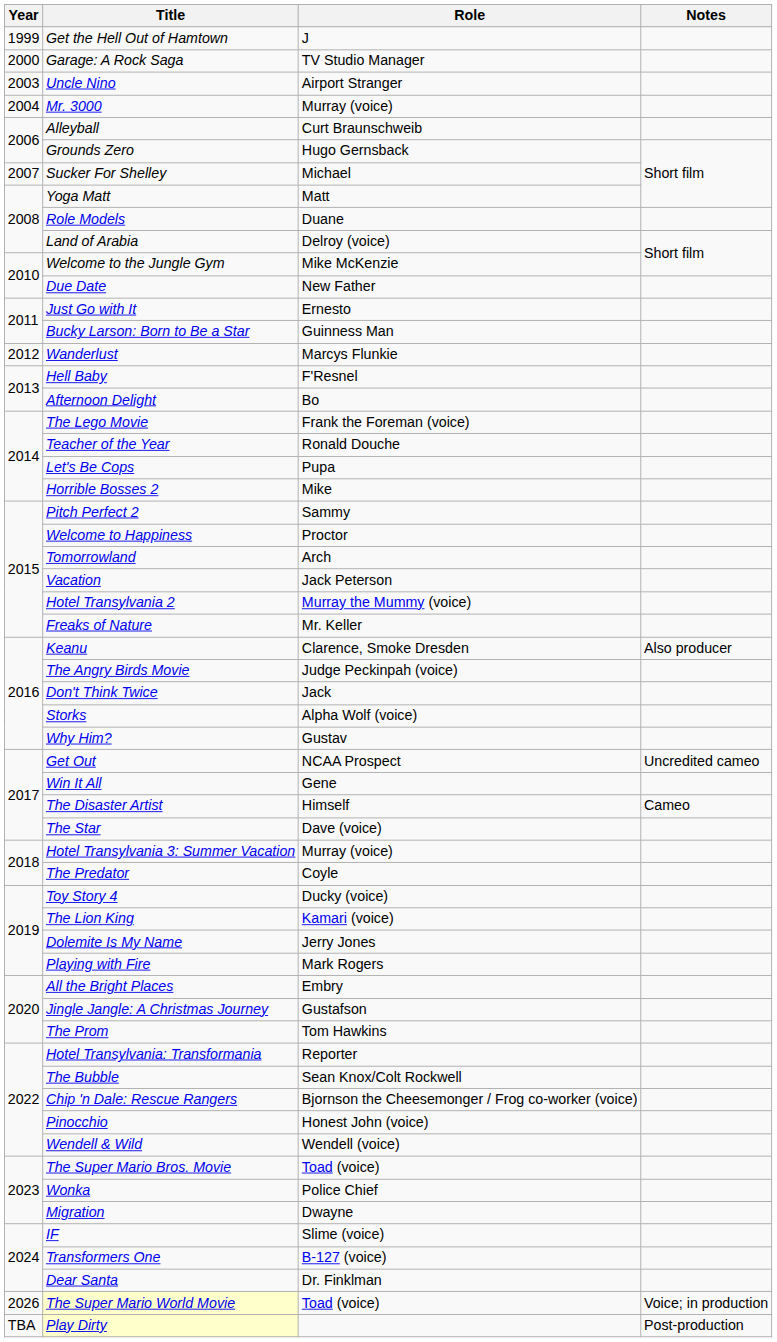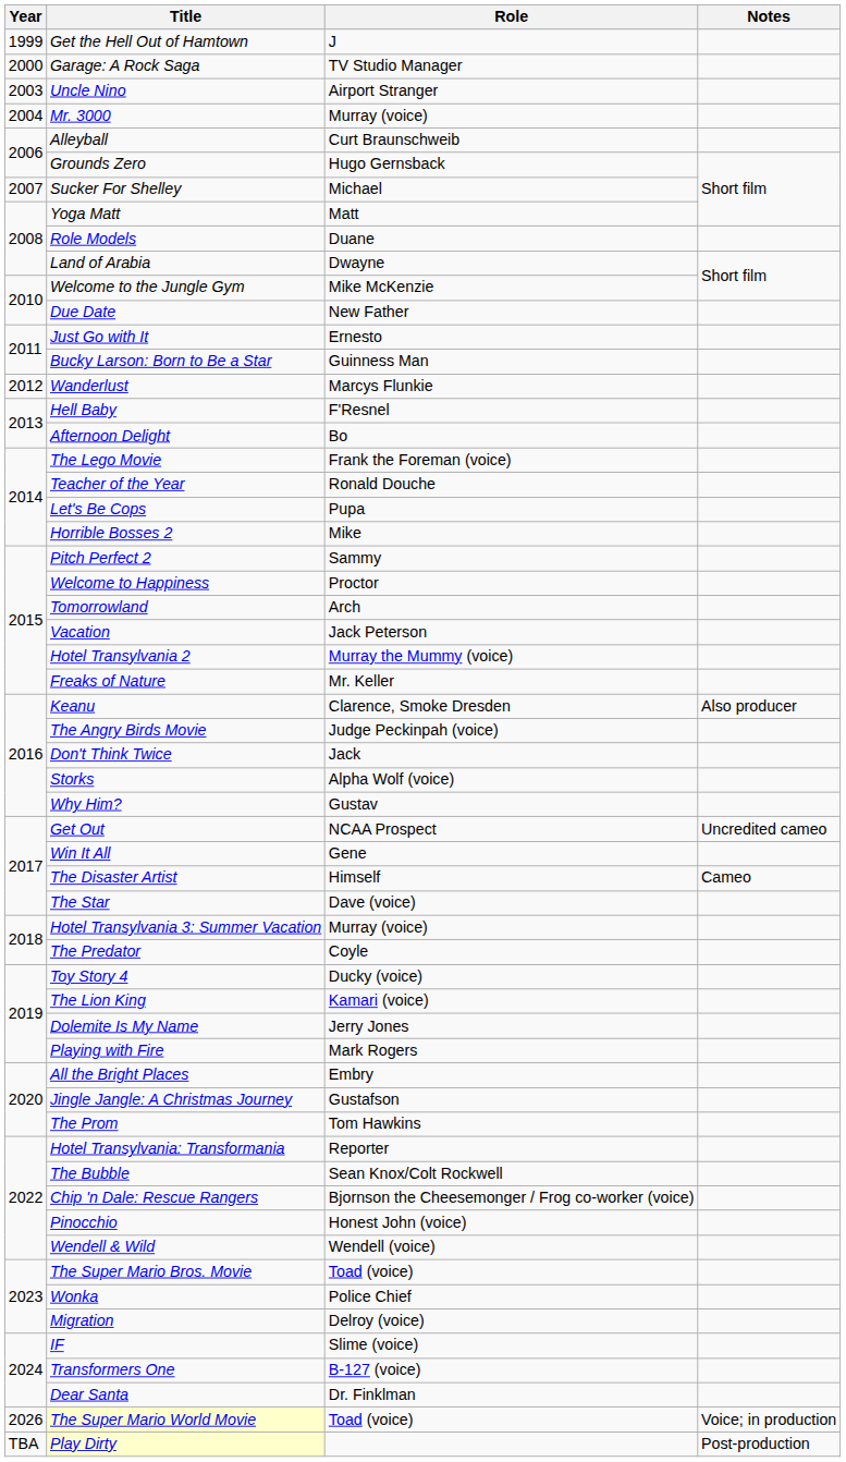Land of Arabia | Role: Delroy (voice) -> Dwayne
Migration | Role: Dwayne -> Delroy (voice)
